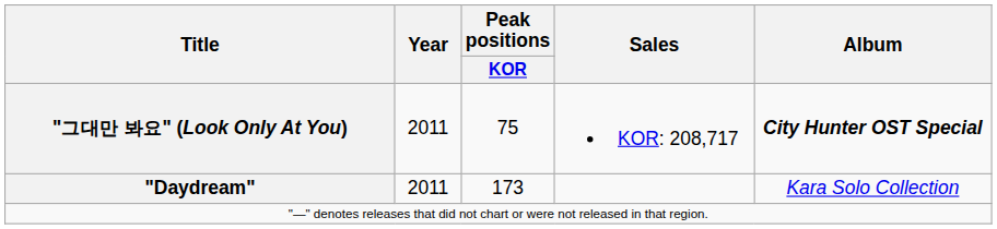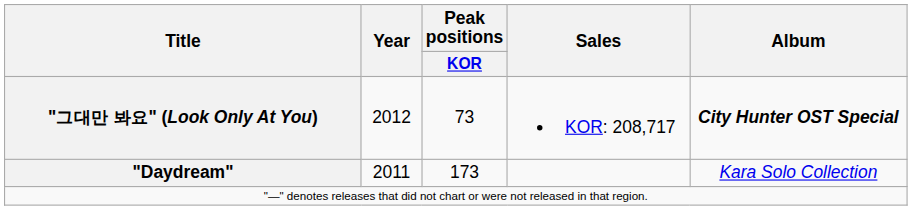"그대만 봐요" (Look Only At You) | Year: 2011 -> 2012
"그대만 봐요" (Look Only At You) | Peak positions / KOR: 75 -> 73
